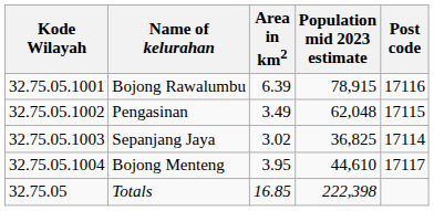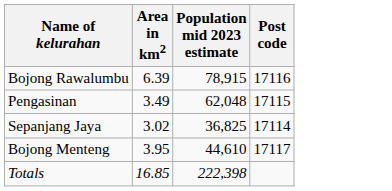- column: Kode Wilayah | 32.75.05.1001 | 32.75.05.1002 | 32.75.05.1003 | 32.75.05.1004 | 32.75.05
